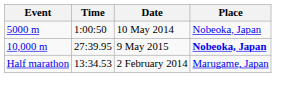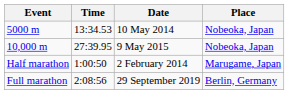5000 m | Time: 1:00:50 -> 13:34.53
10,000 m | Place: bold -> normal
Half marathon | Time: 13:34.53 -> 1:00:50
+ row: Full marathon | 2:08:56 | 29 September 2019 | Berlin, Germany
